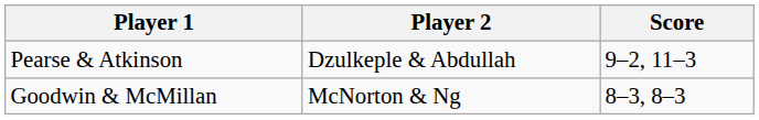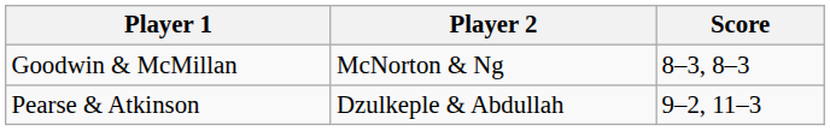rows swapped: Pearse & Atkinson <-> Goodwin & McMillan
